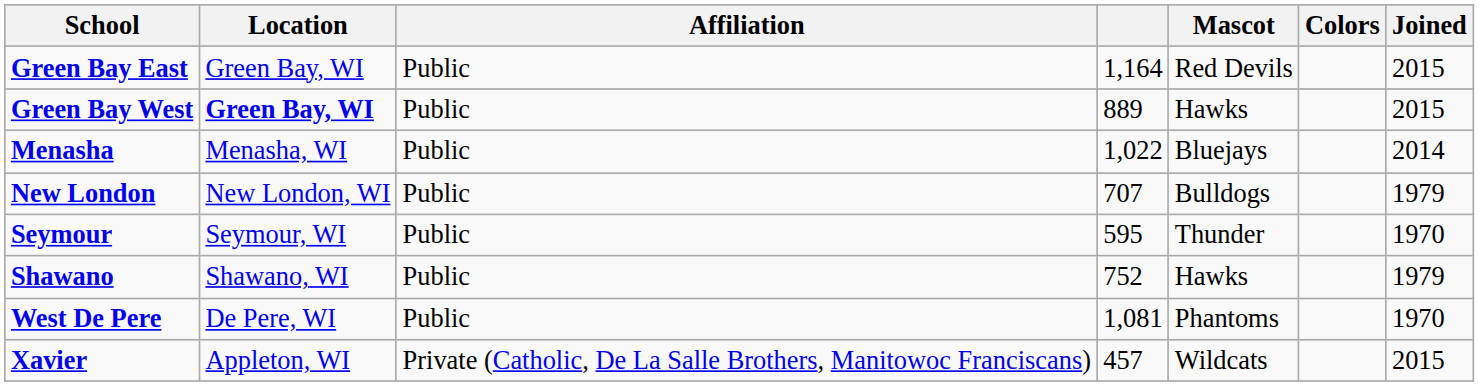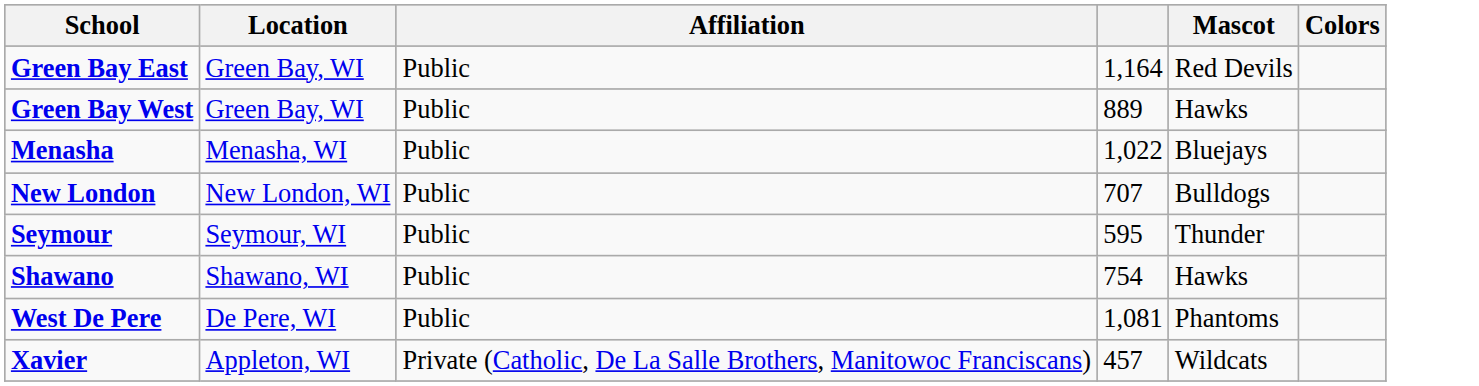- column: Joined | 2015 | 2015 | 2014 | 1979 | 1970 | 1979 | 1970 | 2015
Green Bay West | Location: bold -> normal
Shawano | column 4: 752 -> 754
